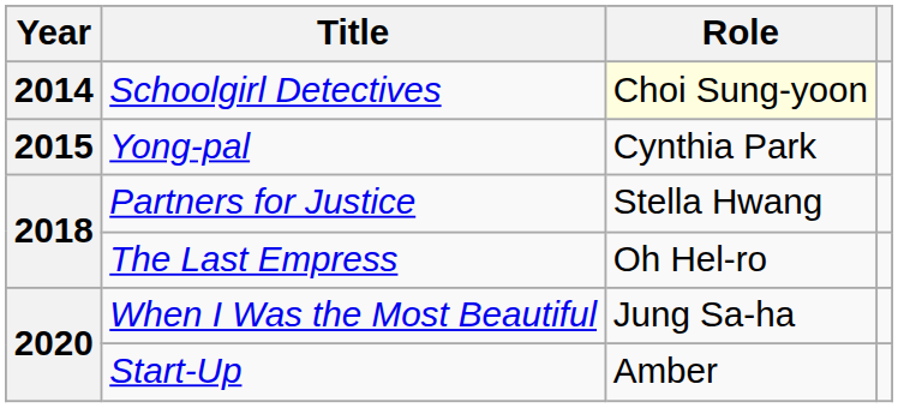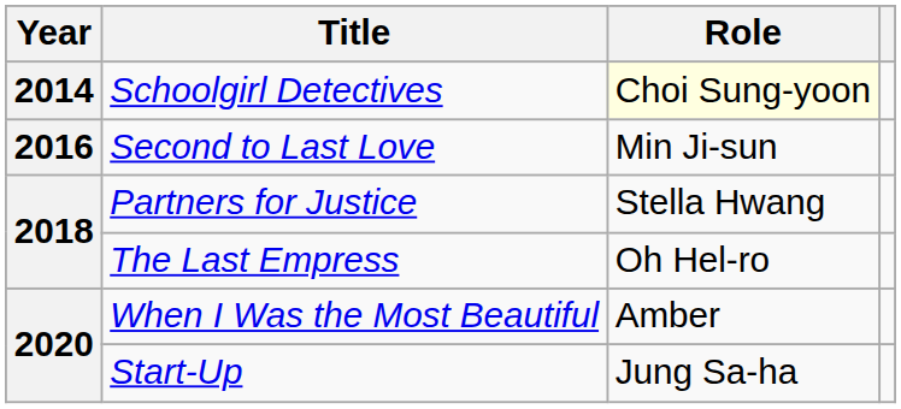- row: 2015 | Yong-pal | Cynthia Park
+ row: 2016 | Second to Last Love | Min Ji-sun
When I Was the Most Beautiful | Role: Jung Sa-ha -> Amber
Start-Up | Role: Amber -> Jung Sa-ha
